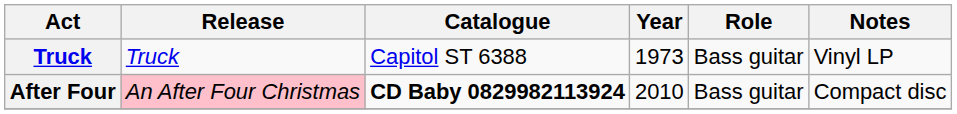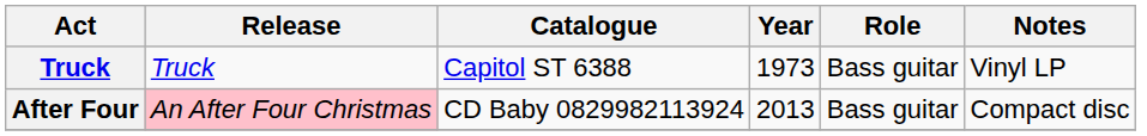After Four | Catalogue: bold -> normal
After Four | Year: 2010 -> 2013
